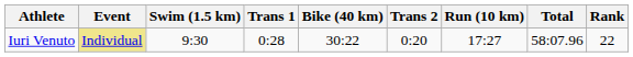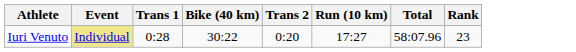- column: Swim (1.5 km) | 9:30
Iuri Venuto | Rank: 22 -> 23
